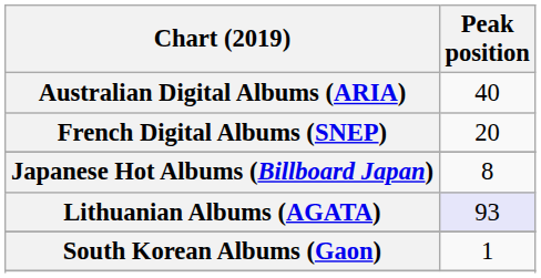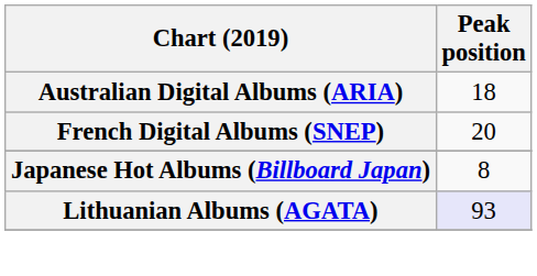Australian Digital Albums (ARIA) | Peak position: 40 -> 18
- row: South Korean Albums (Gaon) | 1
